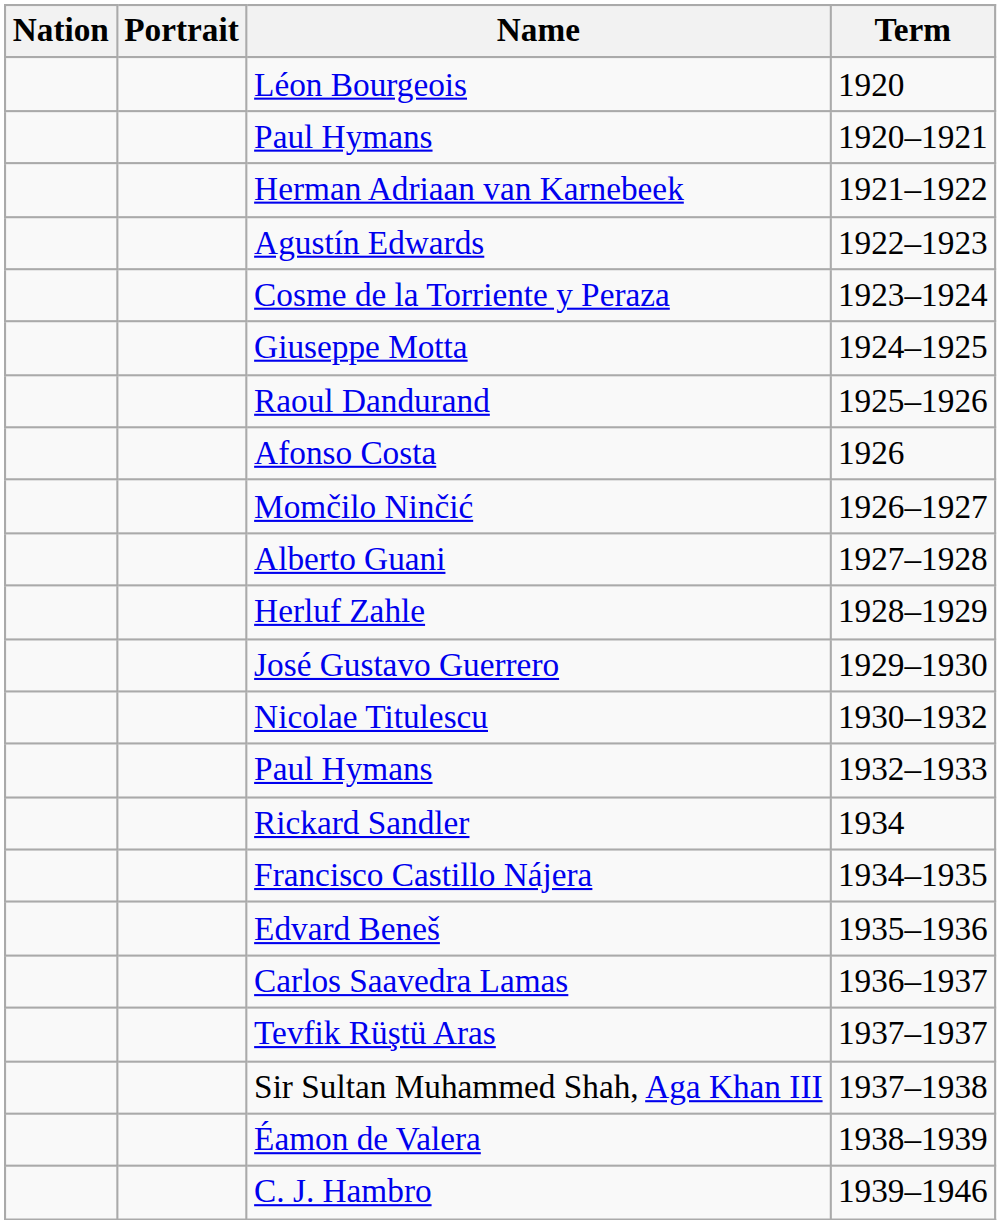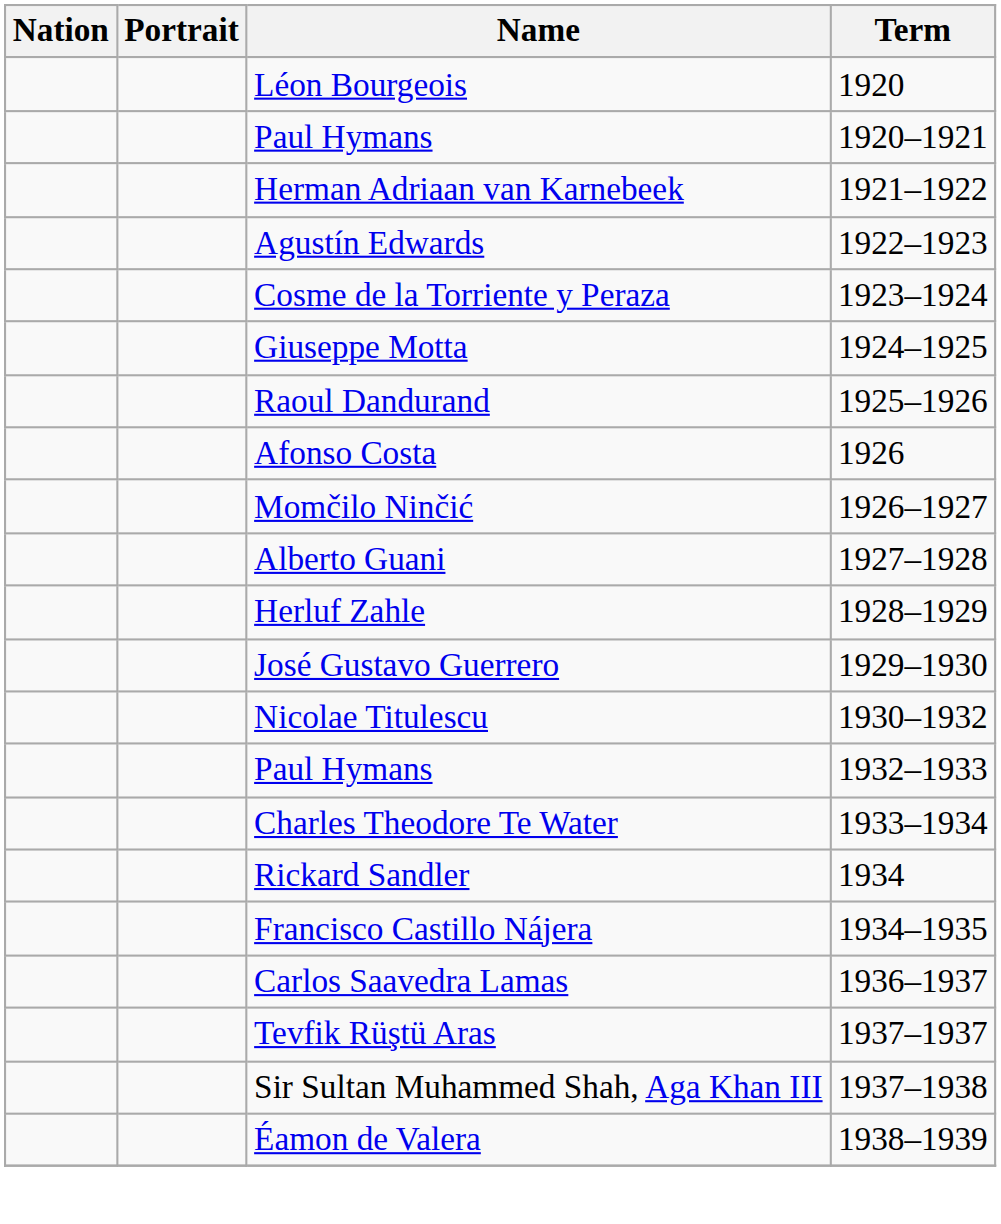+ row: Charles Theodore Te Water | 1933–1934
- row: Edvard Beneš | 1935–1936
- row: C. J. Hambro | 1939–1946
